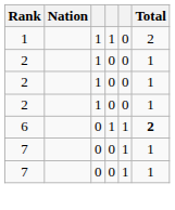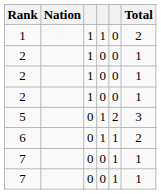+ row: 5 | 0 | 1 | 2 | 3
6 | Total: bold -> normal
